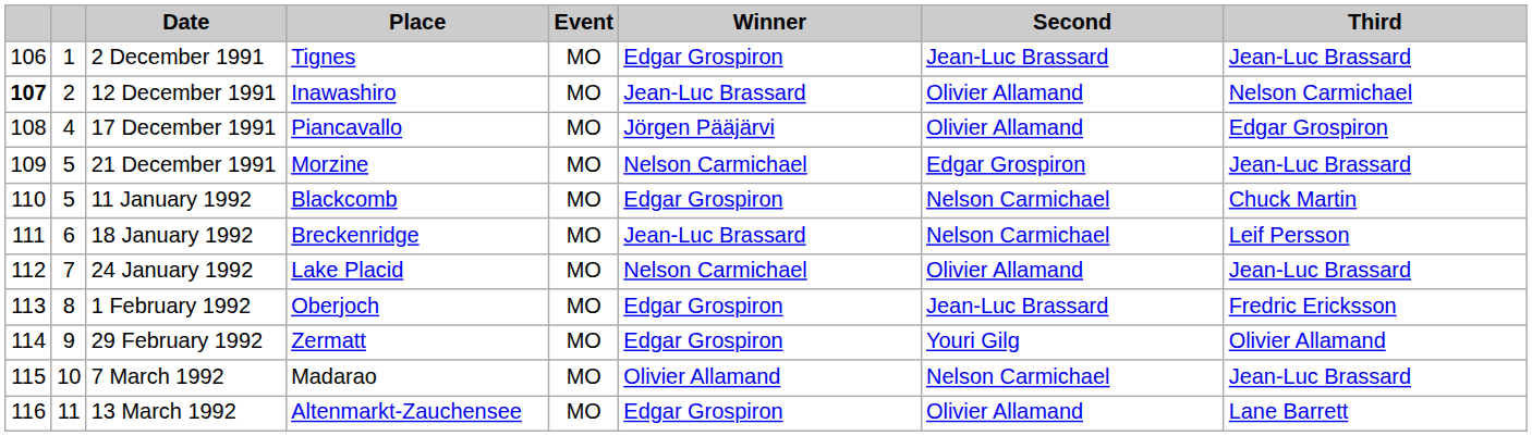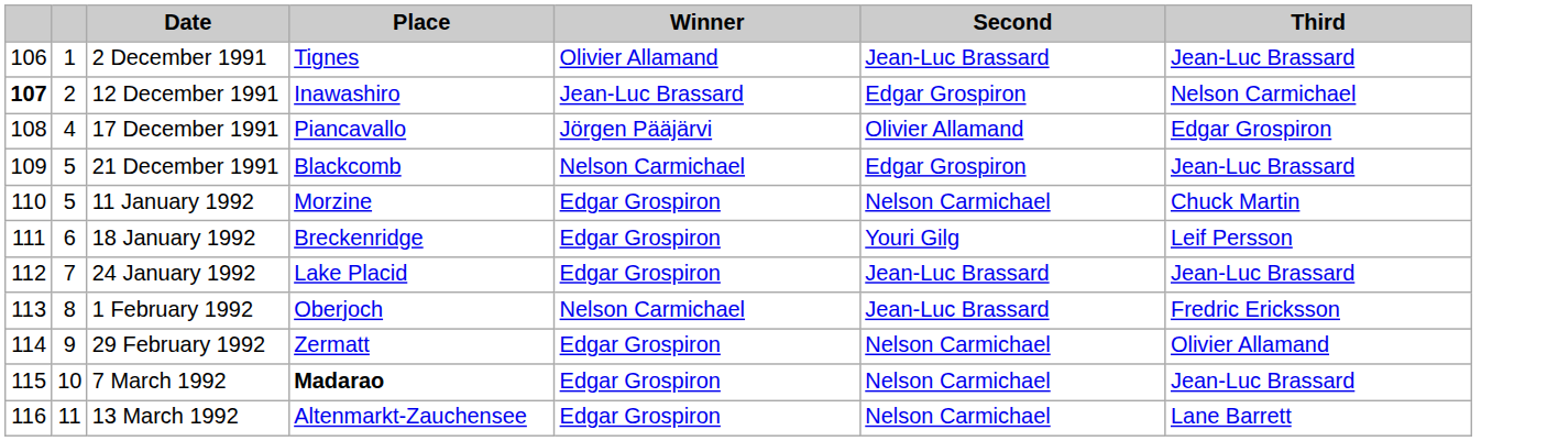- column: Event | MO | MO | MO | MO | MO | MO | MO | MO | MO | MO | MO
2 December 1991 | Winner: Edgar Grospiron -> Olivier Allamand
12 December 1991 | Second: Olivier Allamand -> Edgar Grospiron
21 December 1991 | Place: Morzine -> Blackcomb
11 January 1992 | Place: Blackcomb -> Morzine
18 January 1992 | Winner: Jean-Luc Brassard -> Edgar Grospiron
18 January 1992 | Second: Nelson Carmichael -> Youri Gilg
24 January 1992 | Winner: Nelson Carmichael -> Edgar Grospiron
24 January 1992 | Second: Olivier Allamand -> Jean-Luc Brassard
1 February 1992 | Winner: Edgar Grospiron -> Nelson Carmichael
29 February 1992 | Second: Youri Gilg -> Nelson Carmichael
7 March 1992 | Place: normal -> bold
7 March 1992 | Winner: Olivier Allamand -> Edgar Grospiron
13 March 1992 | Second: Olivier Allamand -> Nelson Carmichael
